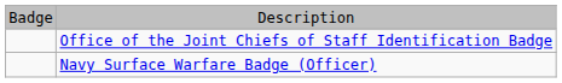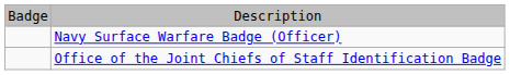rows swapped: Navy Surface Warfare Badge (Officer) <-> Office of the Joint Chiefs of Staff Identification Badge
